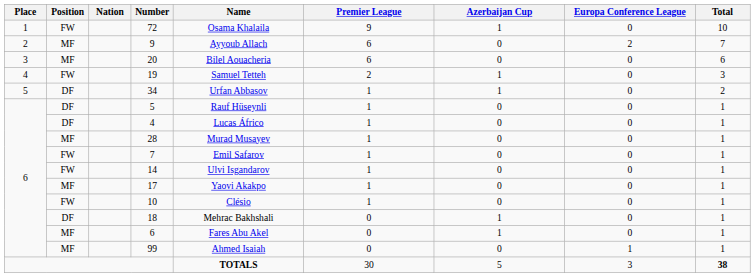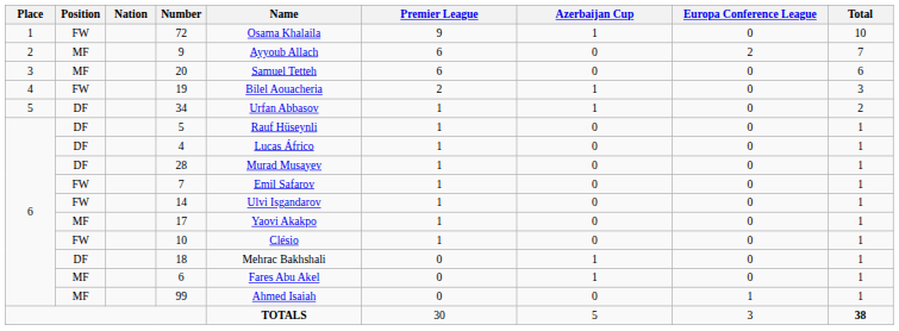20 | Name: Bilel Aouacheria -> Samuel Tetteh
19 | Name: Samuel Tetteh -> Bilel Aouacheria
28 | Position: MF -> DF
